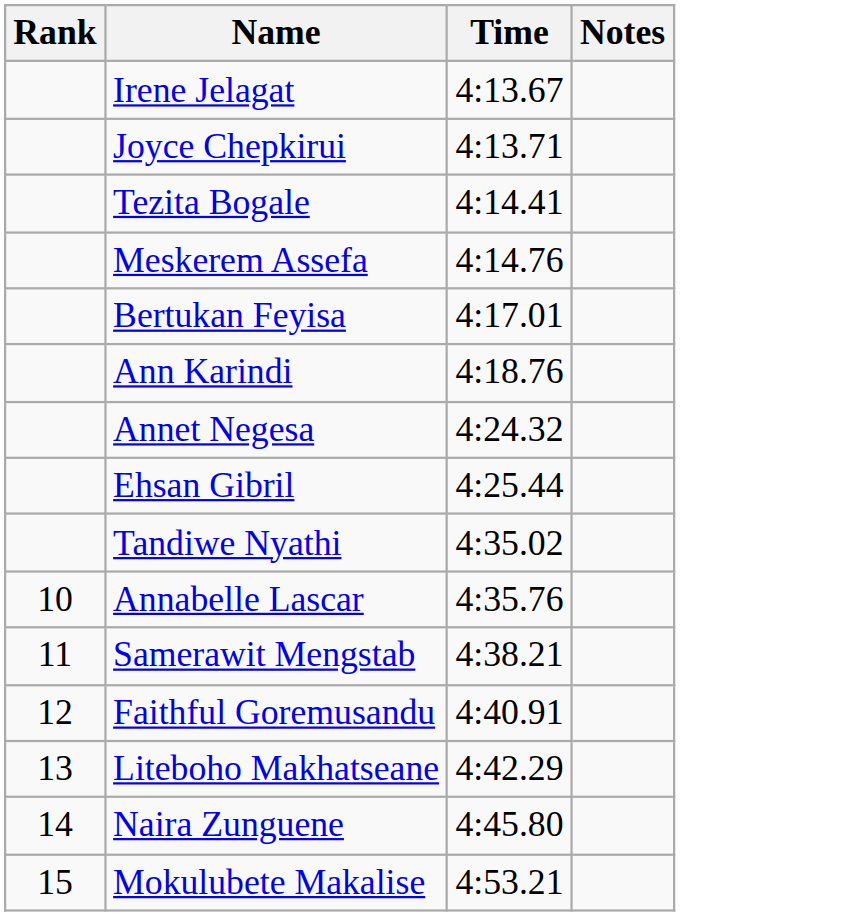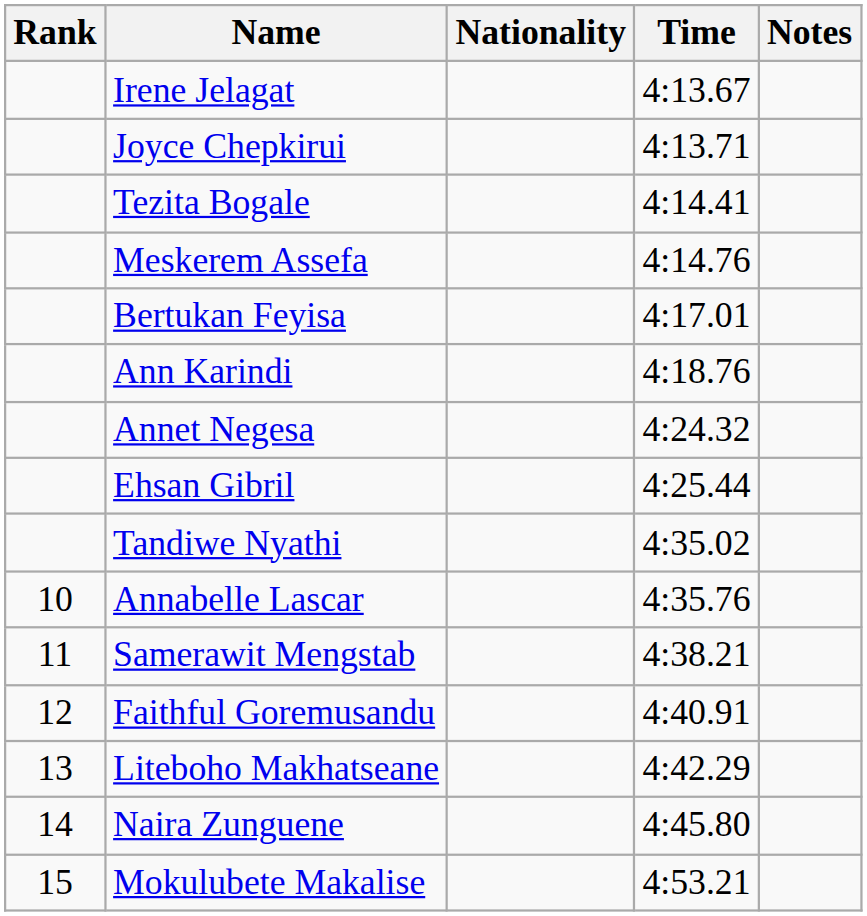+ column: Nationality
